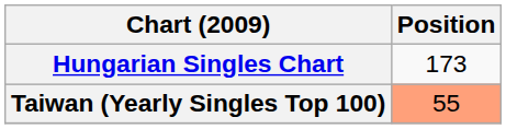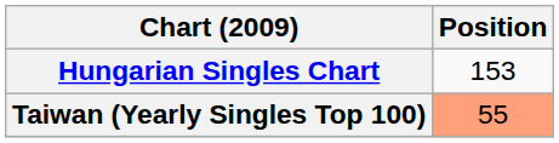Hungarian Singles Chart | Position: 173 -> 153
